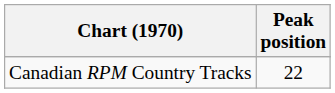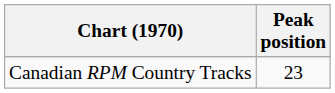Canadian RPM Country Tracks | Peak position: 22 -> 23
